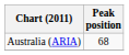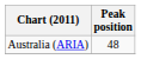Australia (ARIA) | Peak position: 68 -> 48
